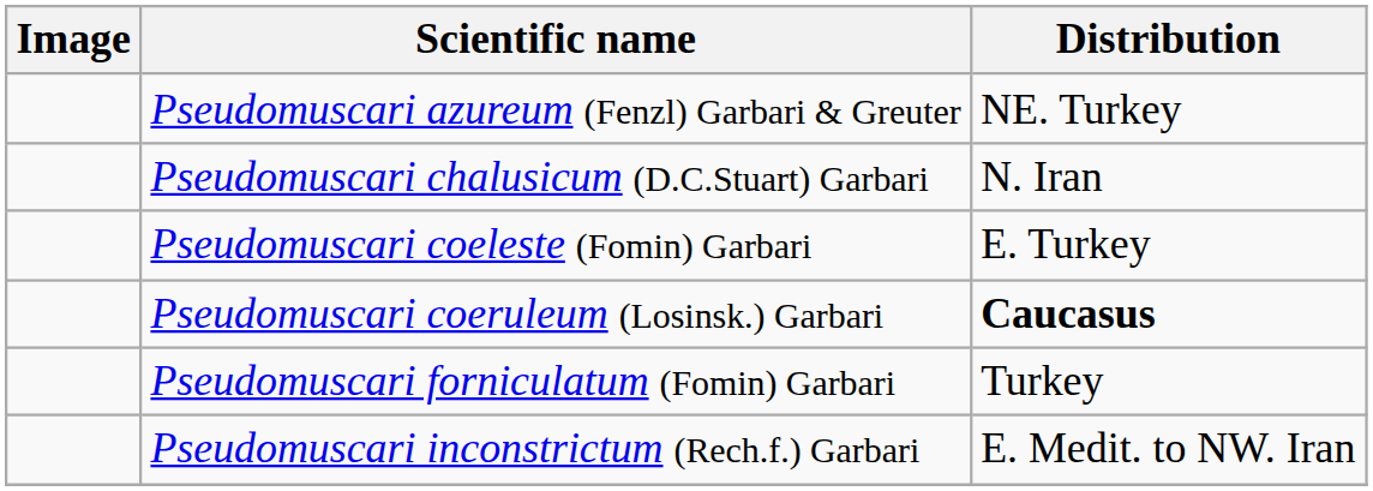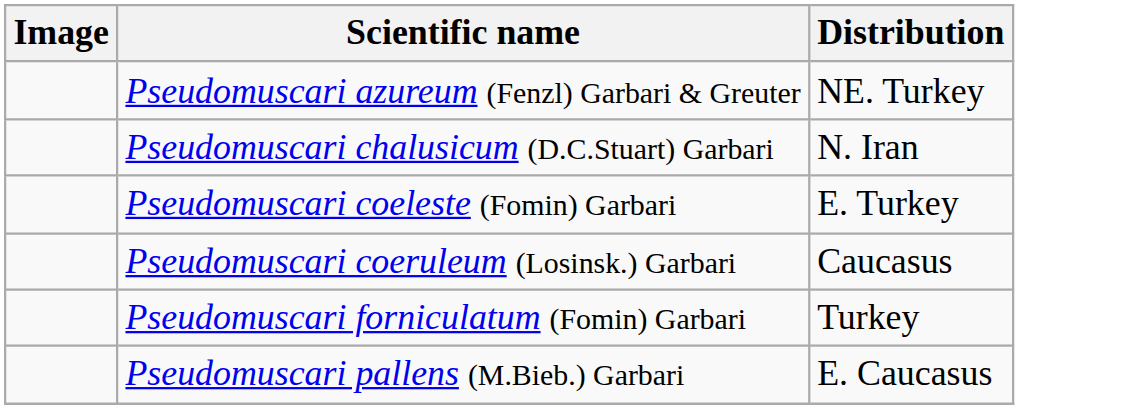Pseudomuscari coeruleum (Losinsk.) Garbari | Distribution: bold -> normal
- row: Pseudomuscari inconstrictum (Rech.f.) Garbari | E. Medit. to NW. Iran
+ row: Pseudomuscari pallens (M.Bieb.) Garbari | E. Caucasus
